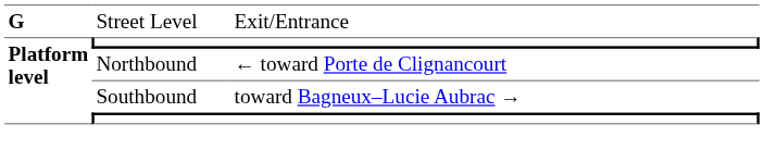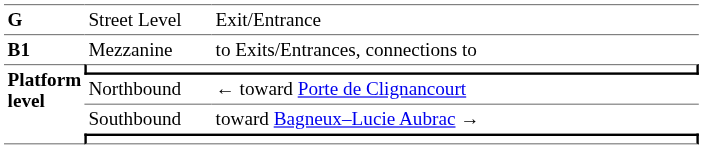+ row: B1 | Mezzanine | to Exits/Entrances, connections to
